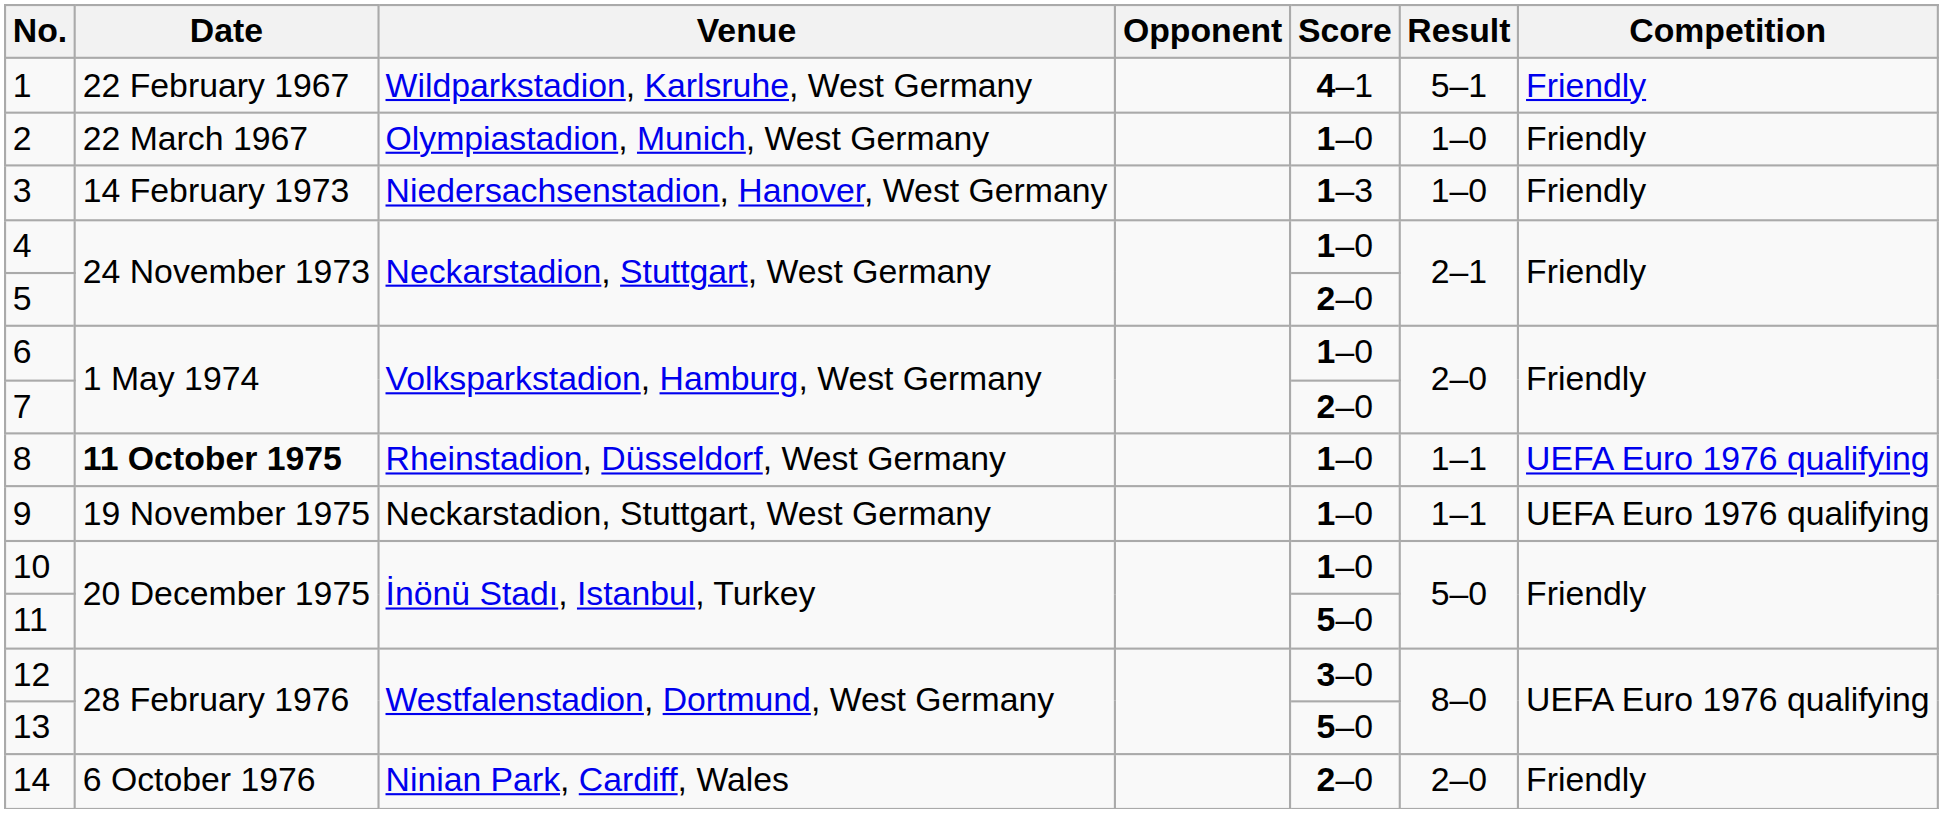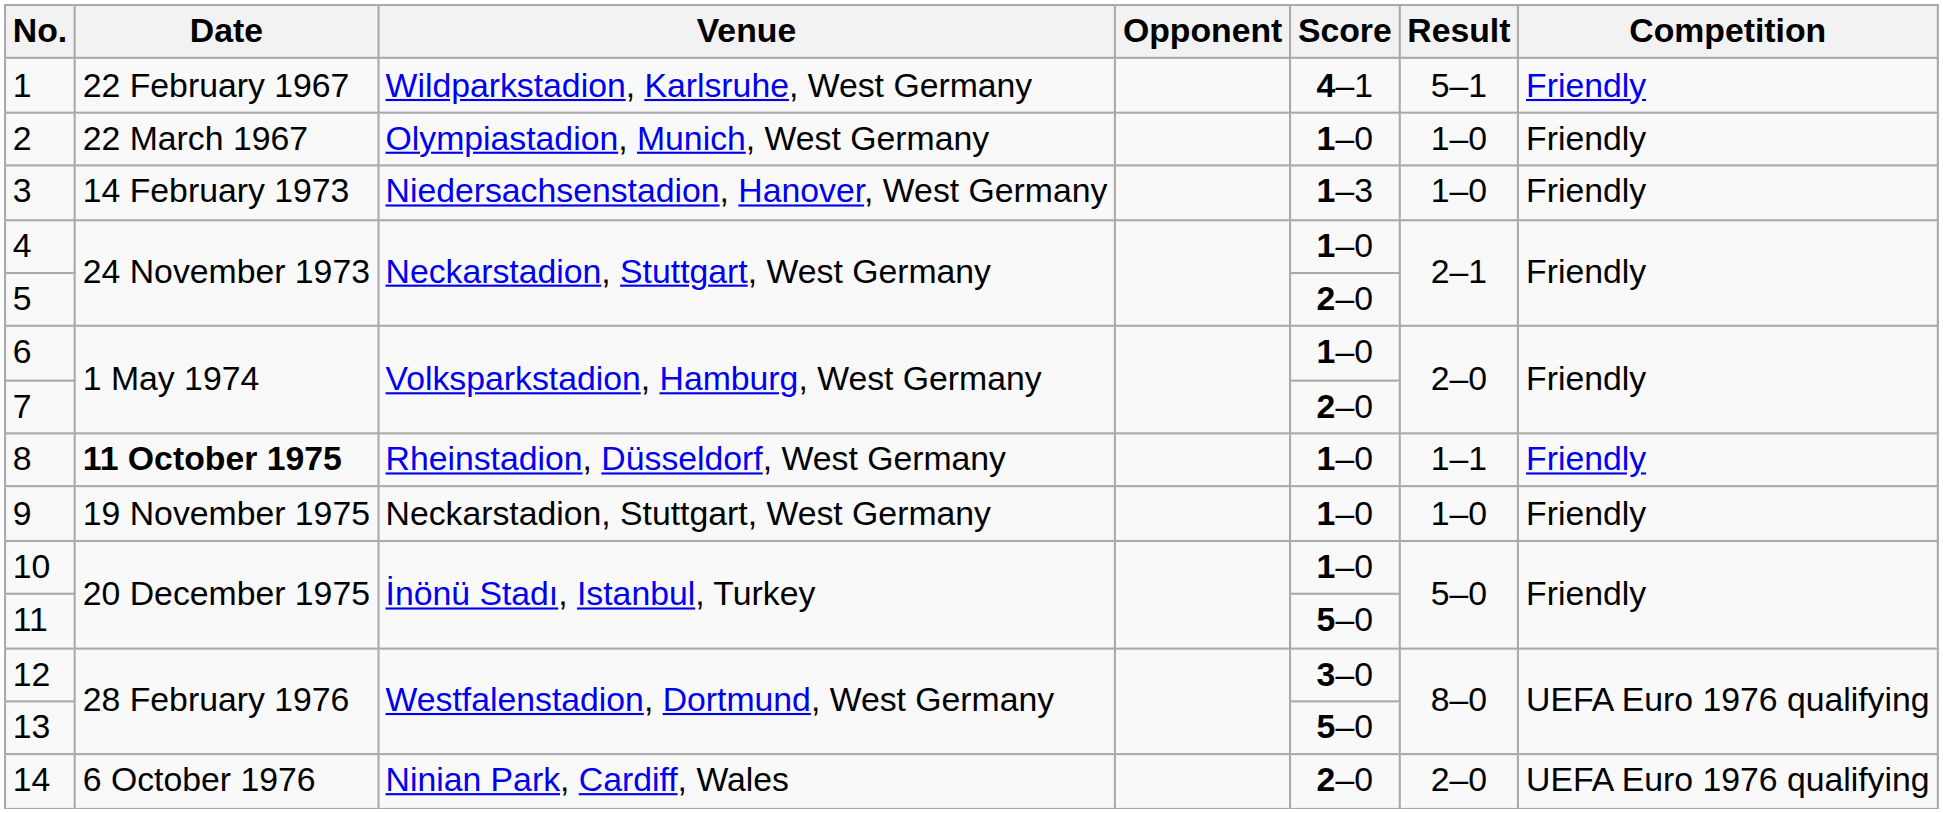8 | Competition: UEFA Euro 1976 qualifying -> Friendly
9 | Result: 1–1 -> 1–0
9 | Competition: UEFA Euro 1976 qualifying -> Friendly
14 | Competition: Friendly -> UEFA Euro 1976 qualifying
